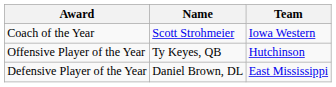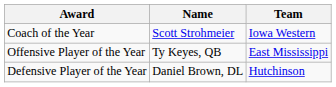Offensive Player of the Year | Team: Hutchinson -> East Mississippi
Defensive Player of the Year | Team: East Mississippi -> Hutchinson
